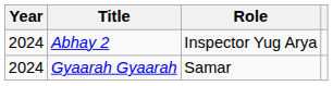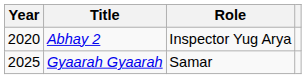Abhay 2 | Year: 2024 -> 2020
Gyaarah Gyaarah | Year: 2024 -> 2025
